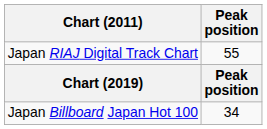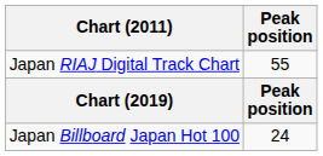Japan Billboard Japan Hot 100 | Peak position: 34 -> 24
